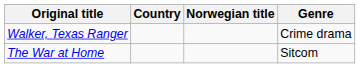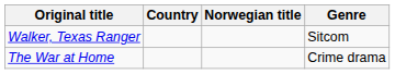Walker, Texas Ranger | Genre: Crime drama -> Sitcom
The War at Home | Genre: Sitcom -> Crime drama
